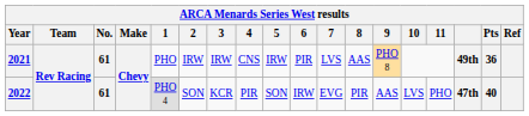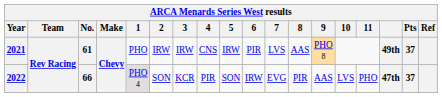2021 | Pts: 36 -> 37
2022 | No.: 61 -> 66
2022 | Pts: 40 -> 37
